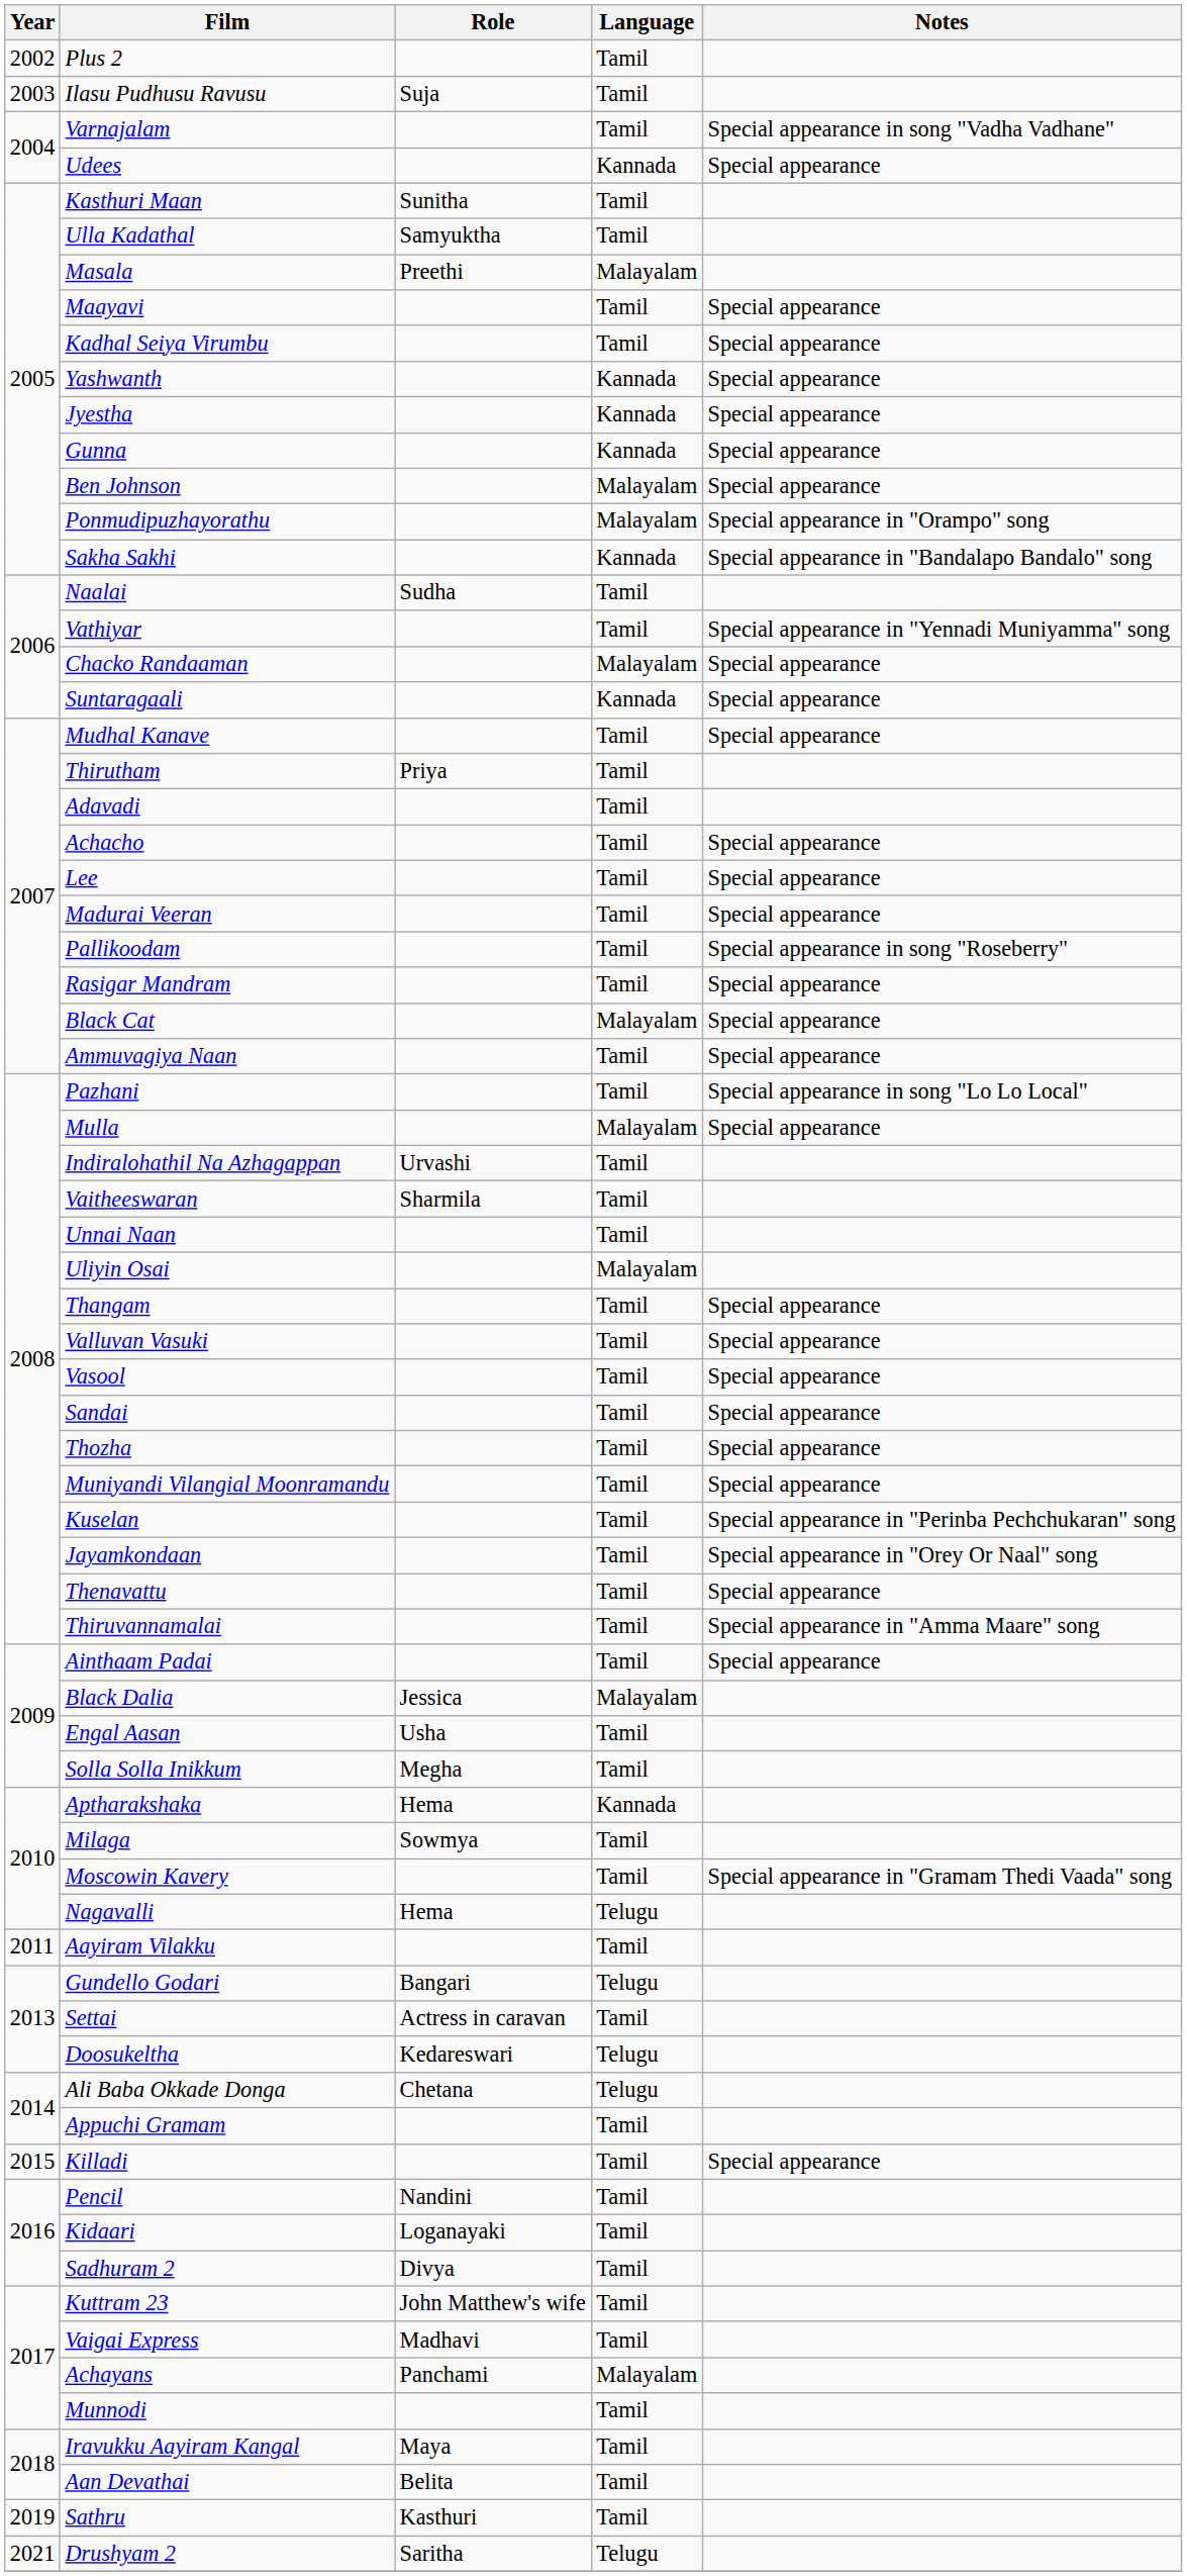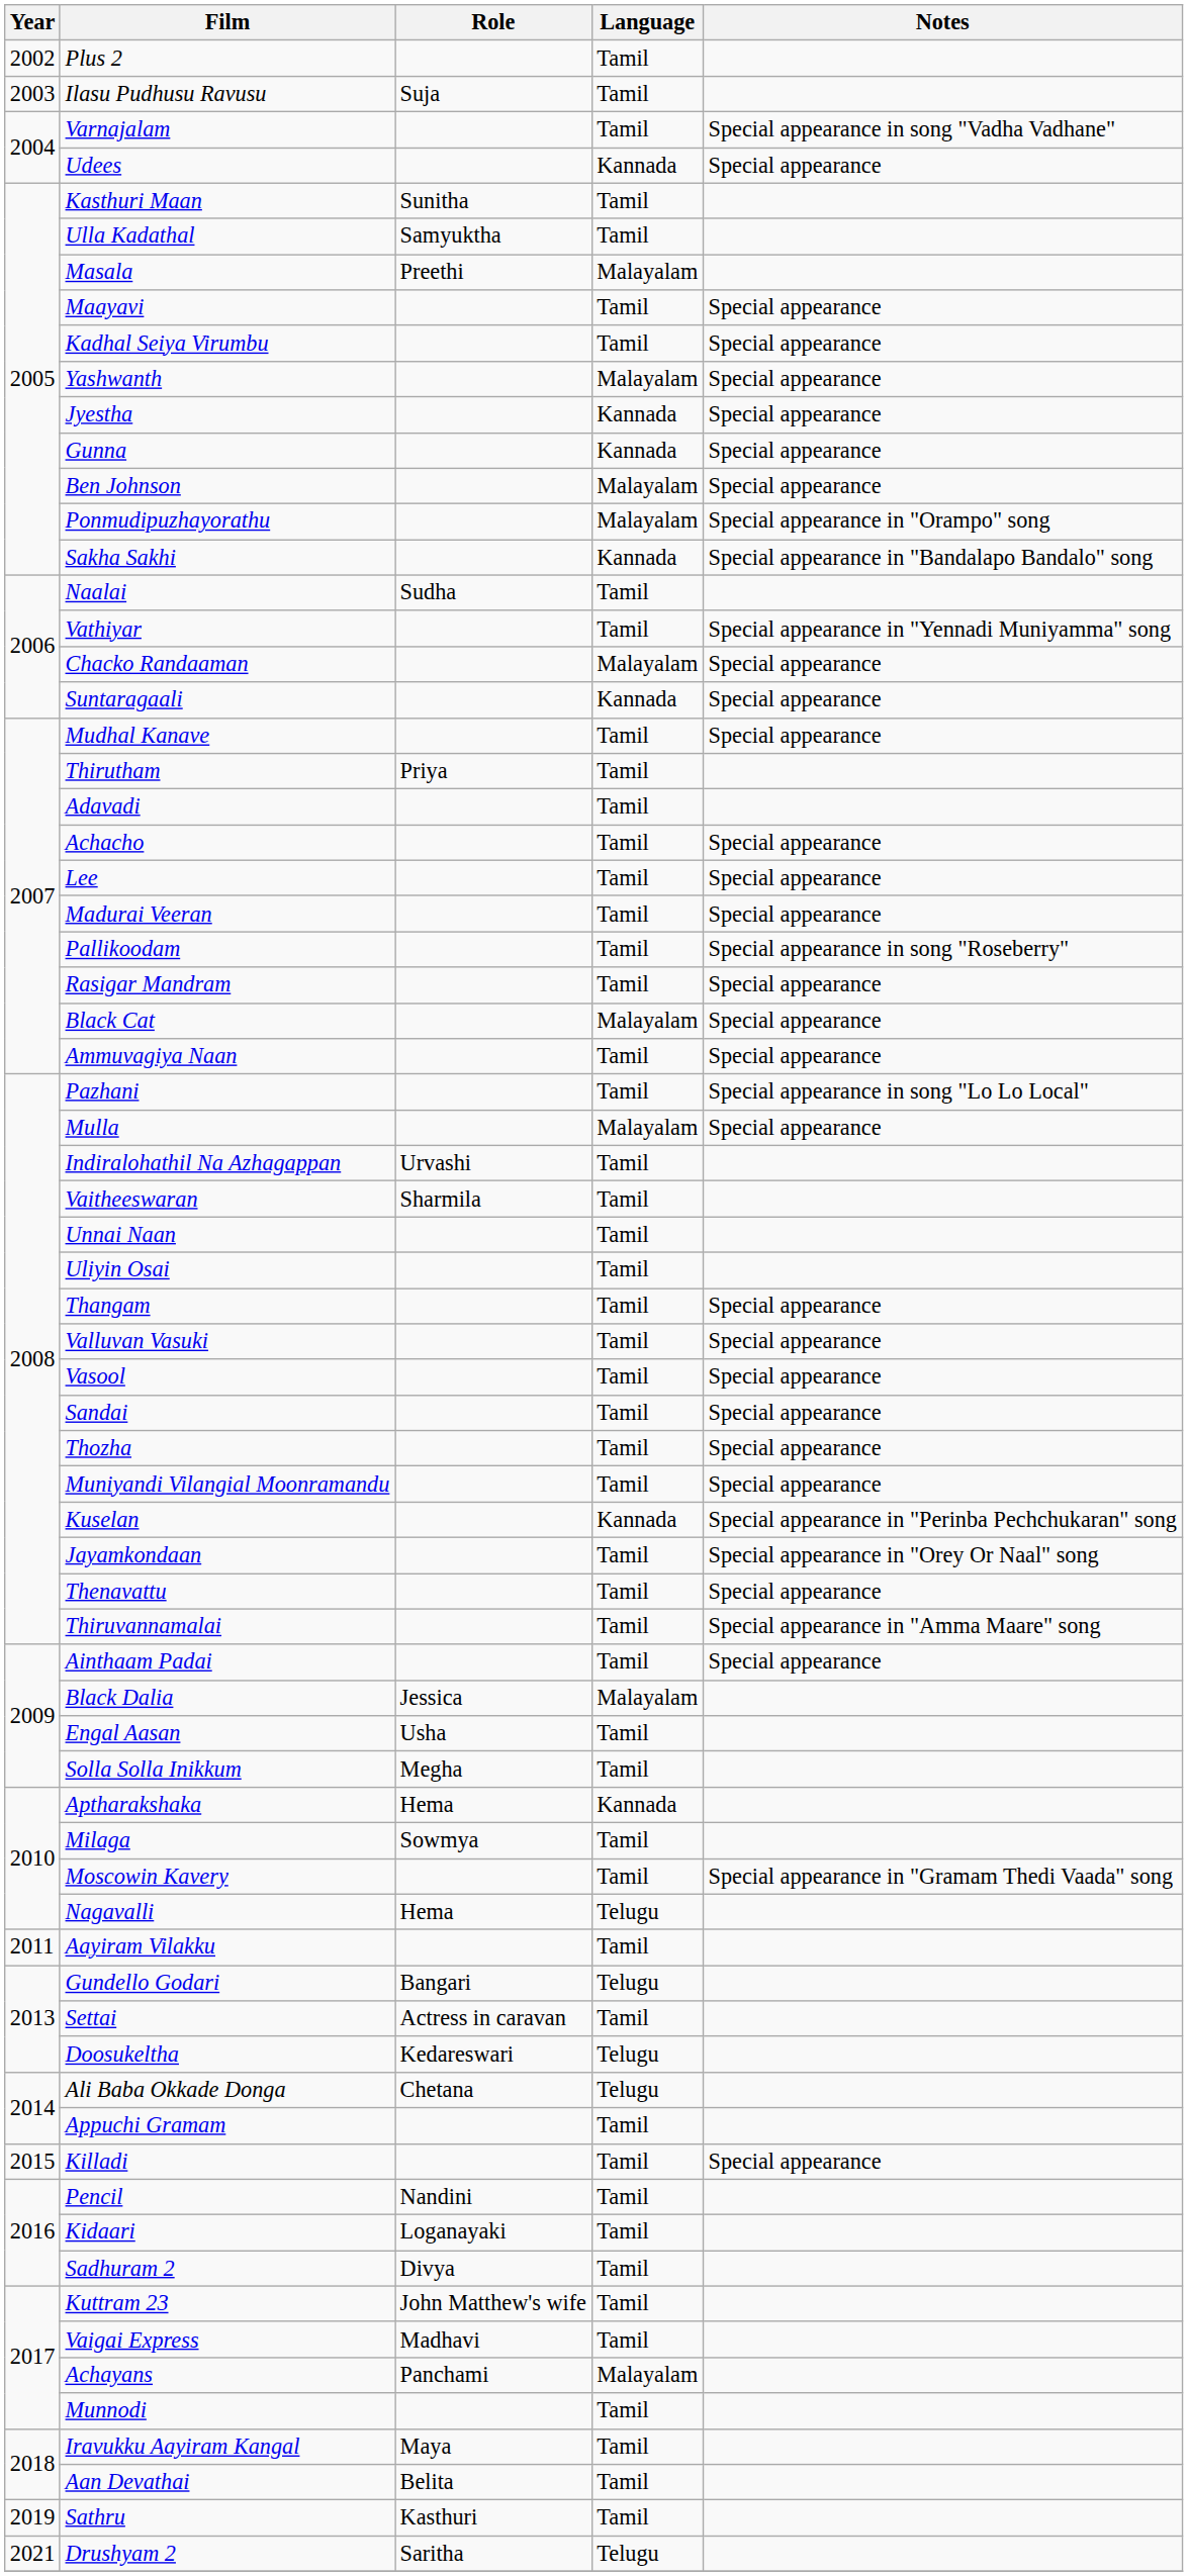Yashwanth | Language: Kannada -> Malayalam
Uliyin Osai | Language: Malayalam -> Tamil
Kuselan | Language: Tamil -> Kannada
